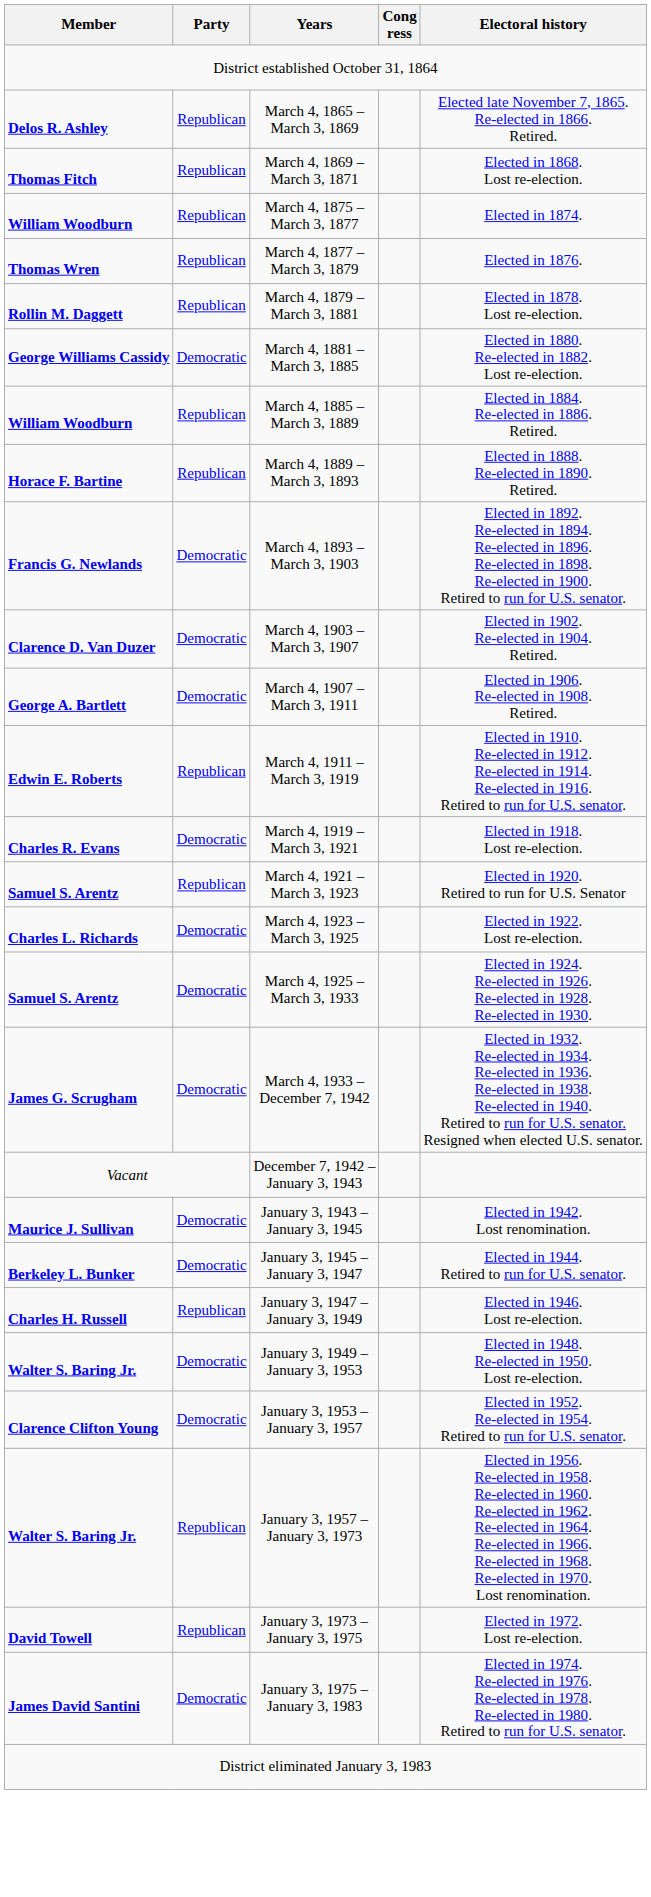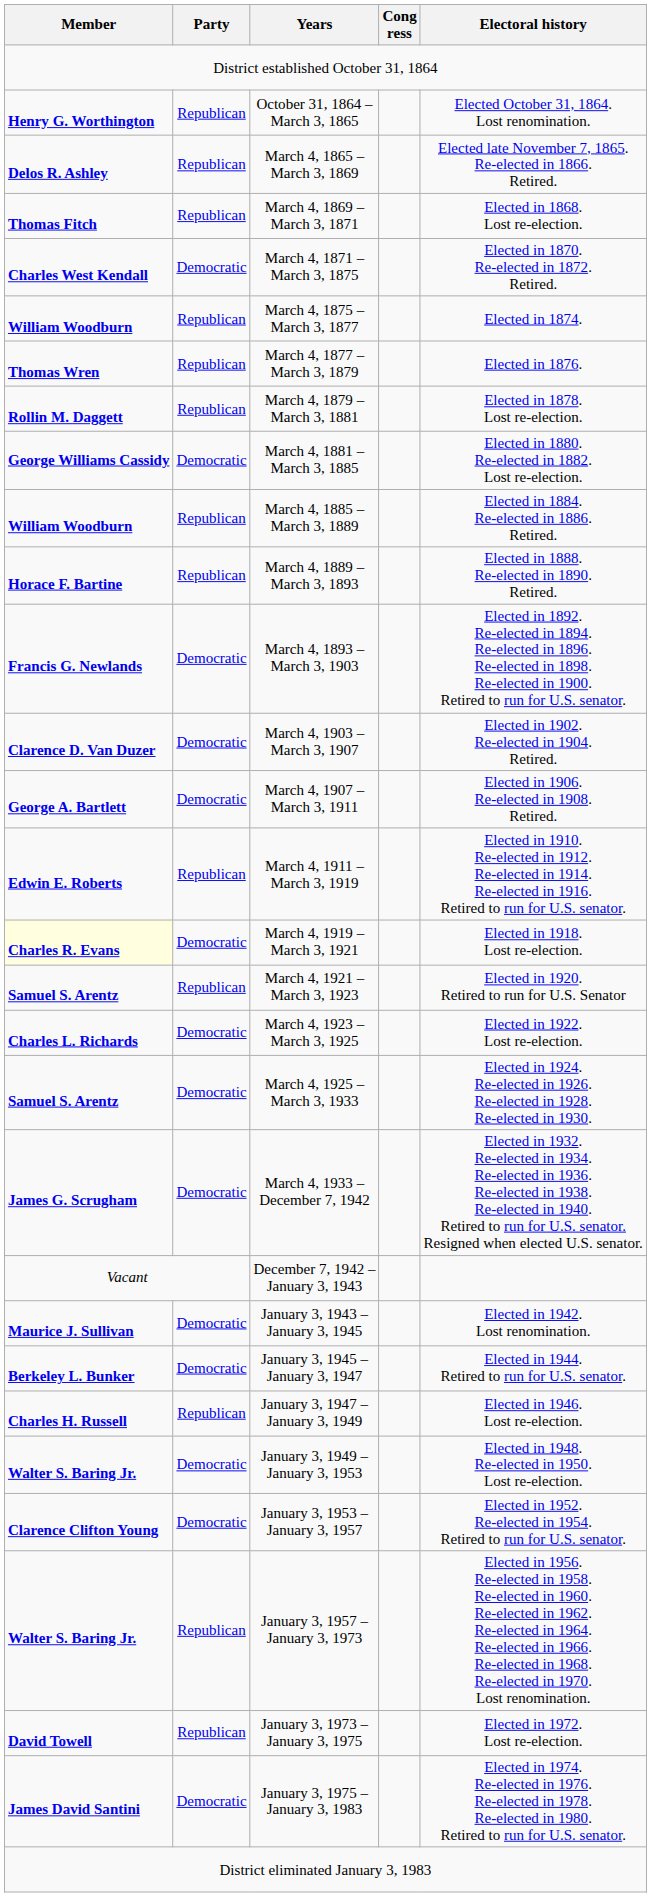+ row: Henry G. Worthington | Republican | October 31, 1864 – March 3, 1865 | Elected October 31, 1864. Lost renomination.
+ row: Charles West Kendall | Democratic | March 4, 1871 – March 3, 1875 | Elected in 1870. Re-elected in 1872. Retired.
March 4, 1919 – March 3, 1921 | Member: no background -> lightyellow background
